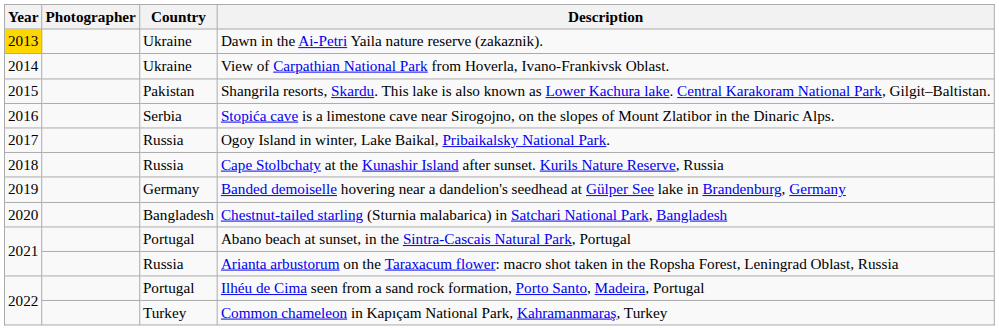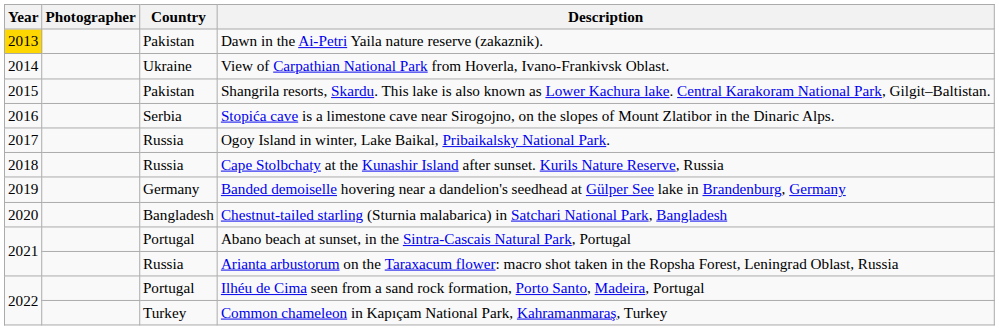Dawn in the Ai-Petri Yaila nature reserve (zakaznik). | Country: Ukraine -> Pakistan
